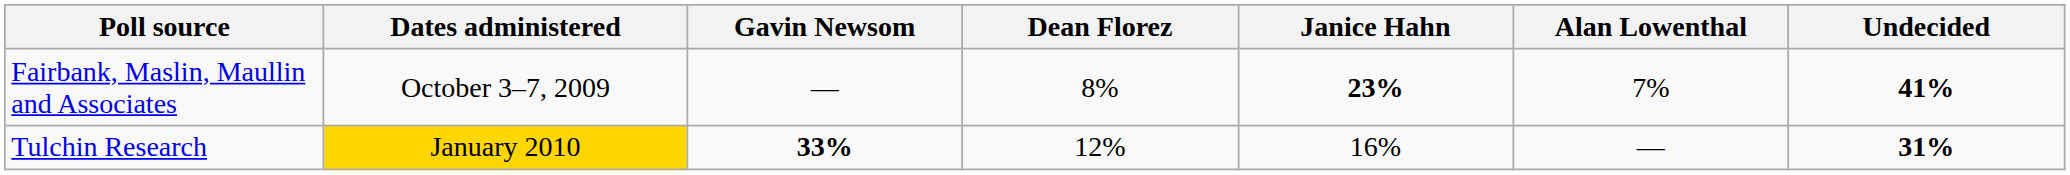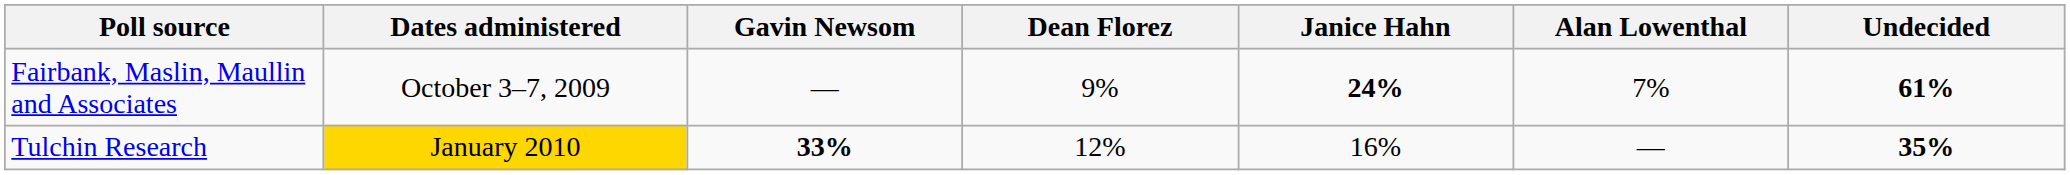Fairbank, Maslin, Maullin and Associates | Dean Florez: 8% -> 9%
Fairbank, Maslin, Maullin and Associates | Janice Hahn: 23% -> 24%
Fairbank, Maslin, Maullin and Associates | Undecided: 41% -> 61%
Tulchin Research | Undecided: 31% -> 35%
